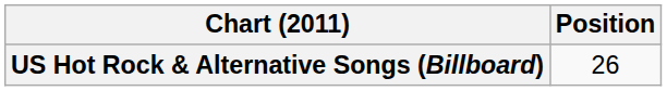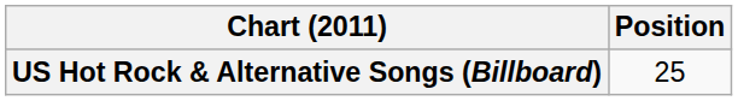US Hot Rock & Alternative Songs (Billboard) | Position: 26 -> 25
